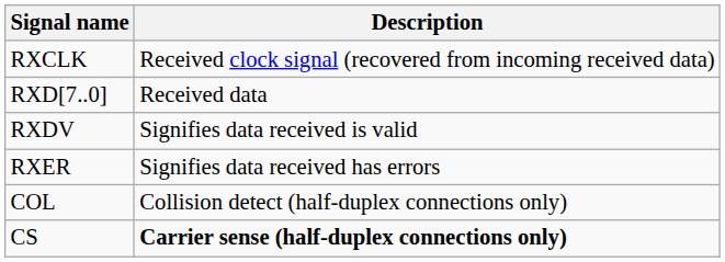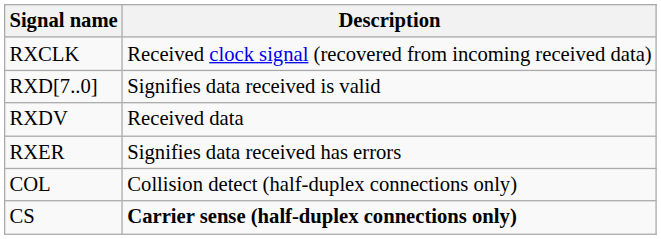RXD[7..0] | Description: Received data -> Signifies data received is valid
RXDV | Description: Signifies data received is valid -> Received data
